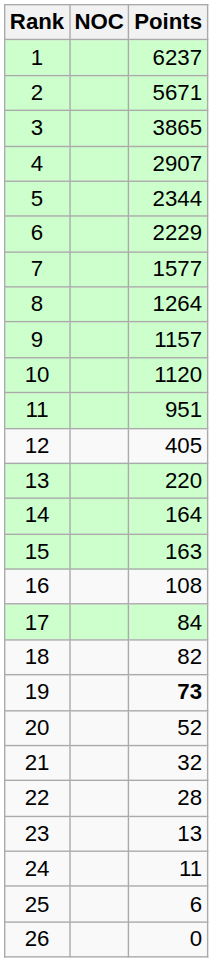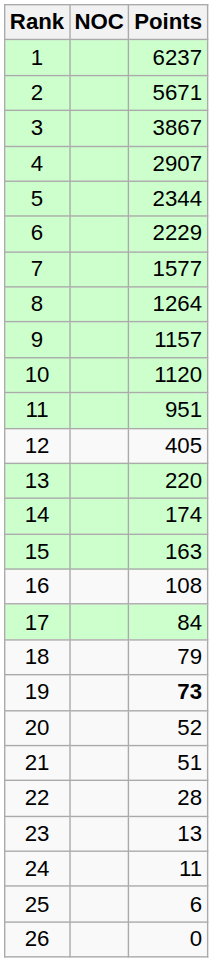3 | Points: 3865 -> 3867
14 | Points: 164 -> 174
18 | Points: 82 -> 79
21 | Points: 32 -> 51
